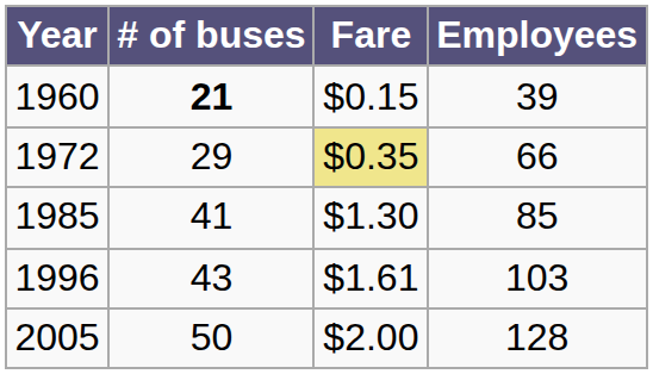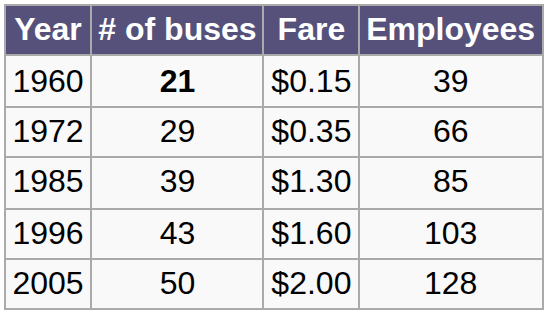1972 | Fare: khaki background -> no background
1985 | # of buses: 41 -> 39
1996 | Fare: $1.61 -> $1.60
